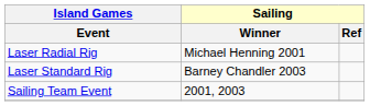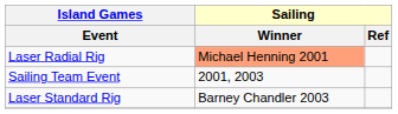Laser Radial Rig | Sailing / Winner: no background -> lightsalmon background
rows swapped: Laser Standard Rig <-> Sailing Team Event
